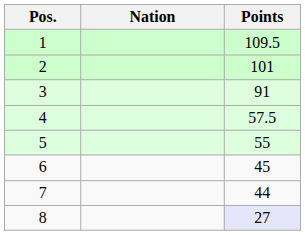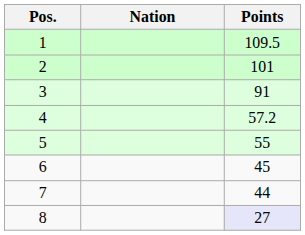4 | Points: 57.5 -> 57.2
